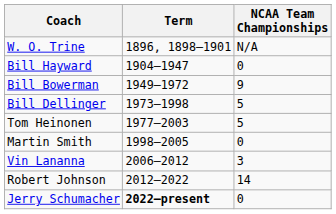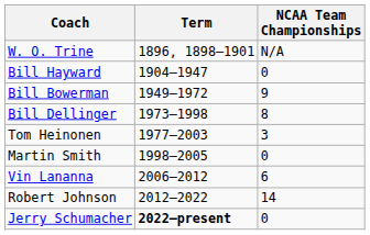Bill Dellinger | NCAA Team Championships: 5 -> 8
Tom Heinonen | NCAA Team Championships: 5 -> 3
Vin Lananna | NCAA Team Championships: 3 -> 6
